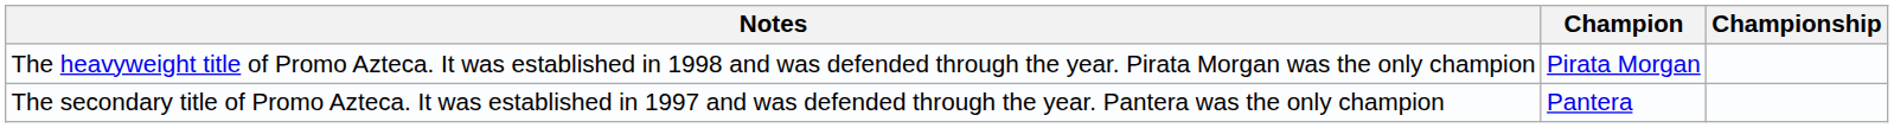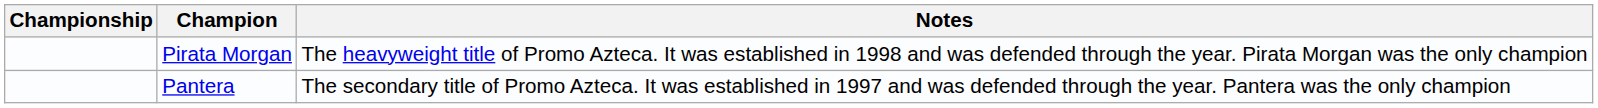columns swapped: Championship <-> Notes
